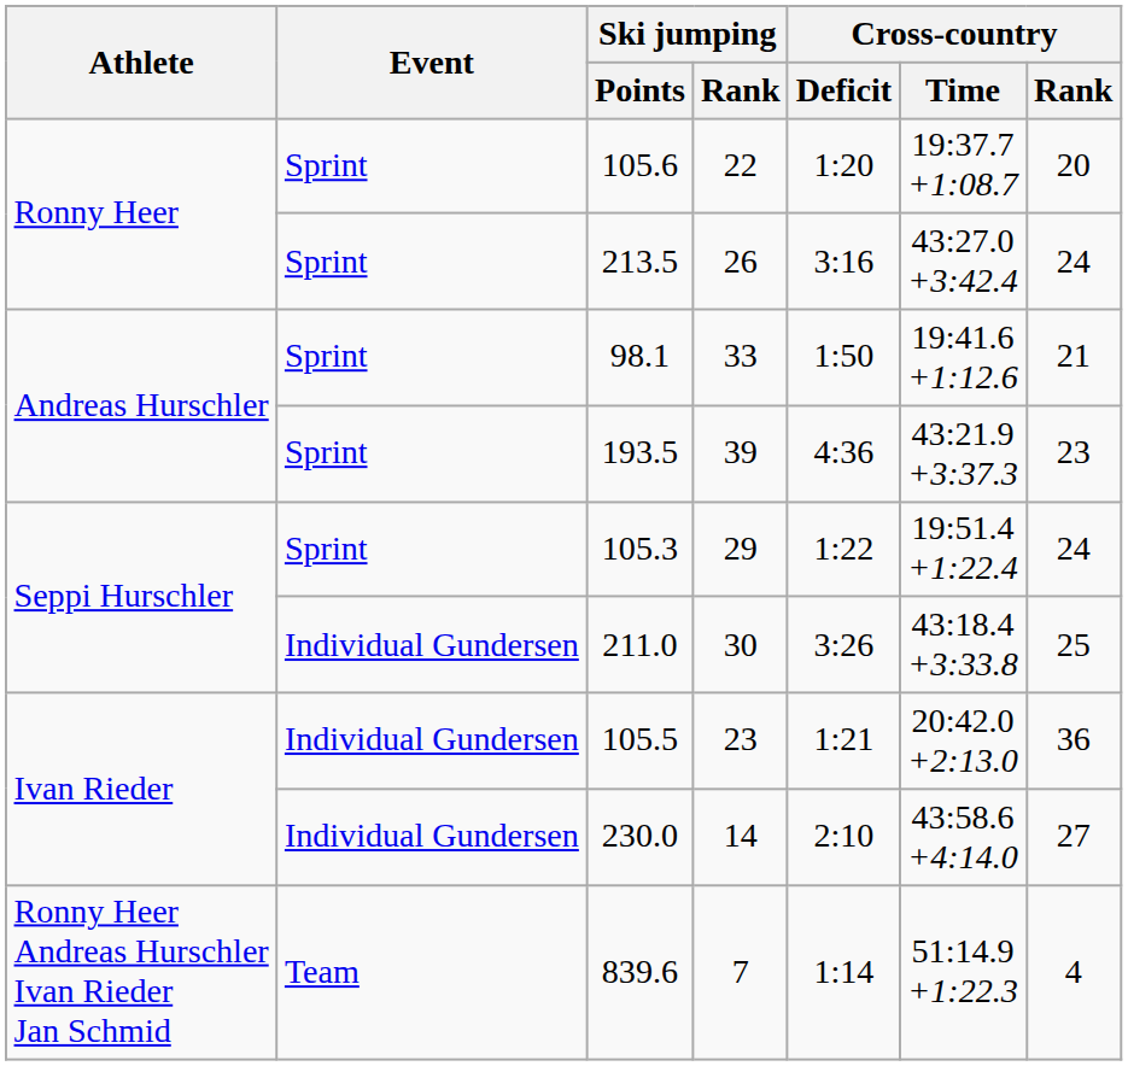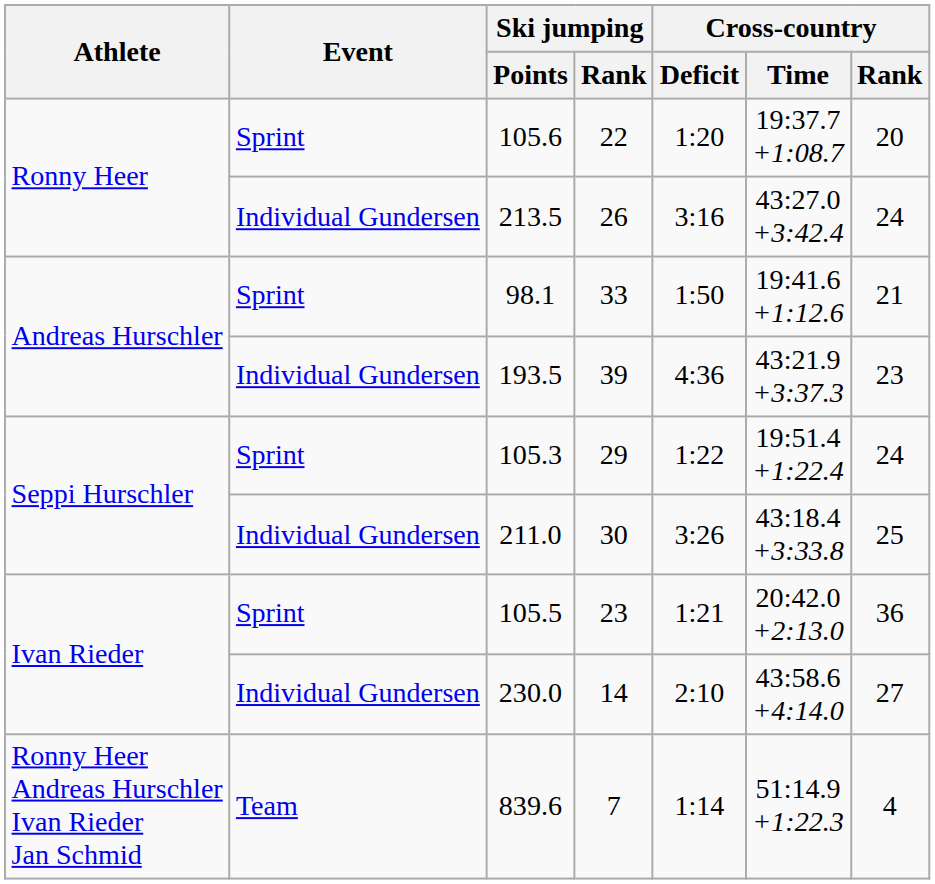213.5 | Event: Sprint -> Individual Gundersen
193.5 | Event: Sprint -> Individual Gundersen
105.5 | Event: Individual Gundersen -> Sprint
